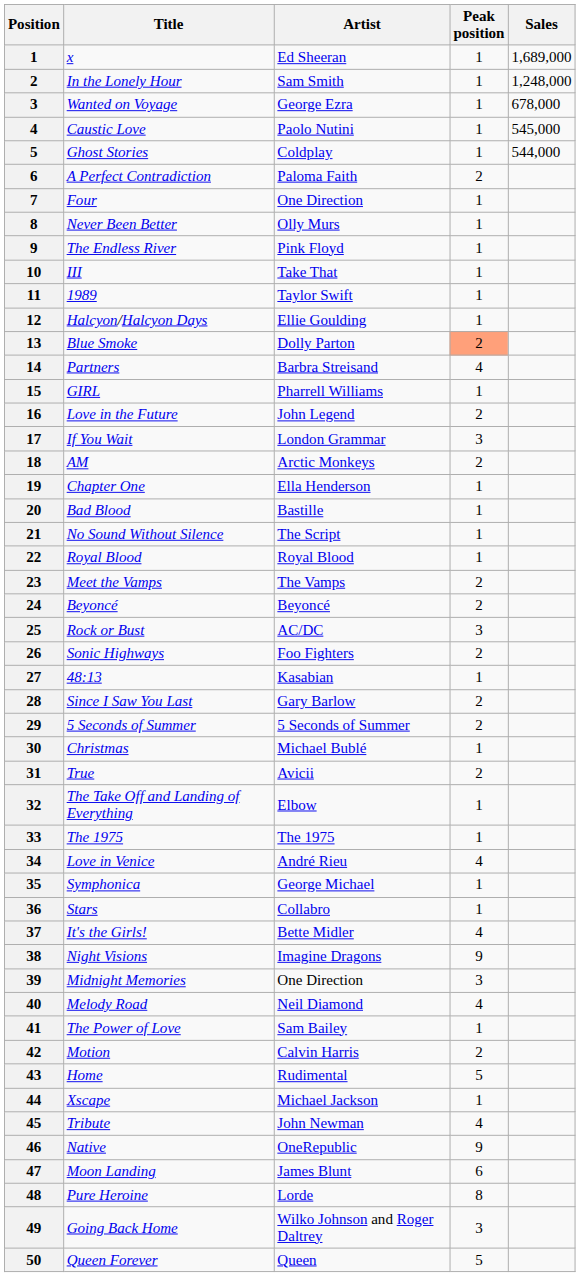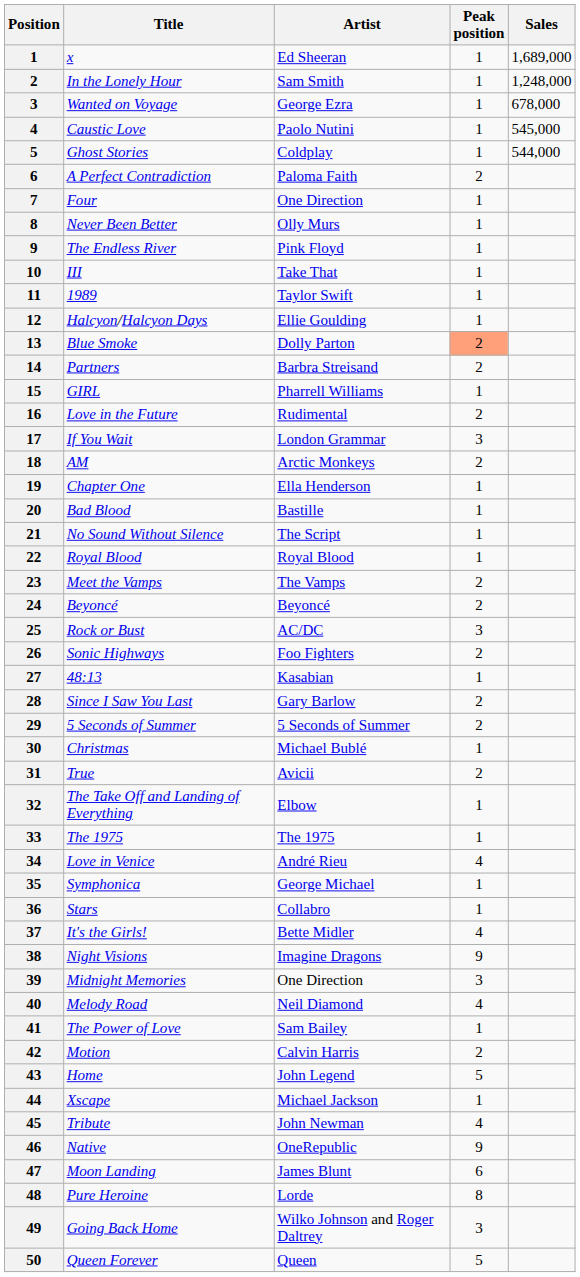Partners | Peak position: 4 -> 2
Love in the Future | Artist: John Legend -> Rudimental
Home | Artist: Rudimental -> John Legend
